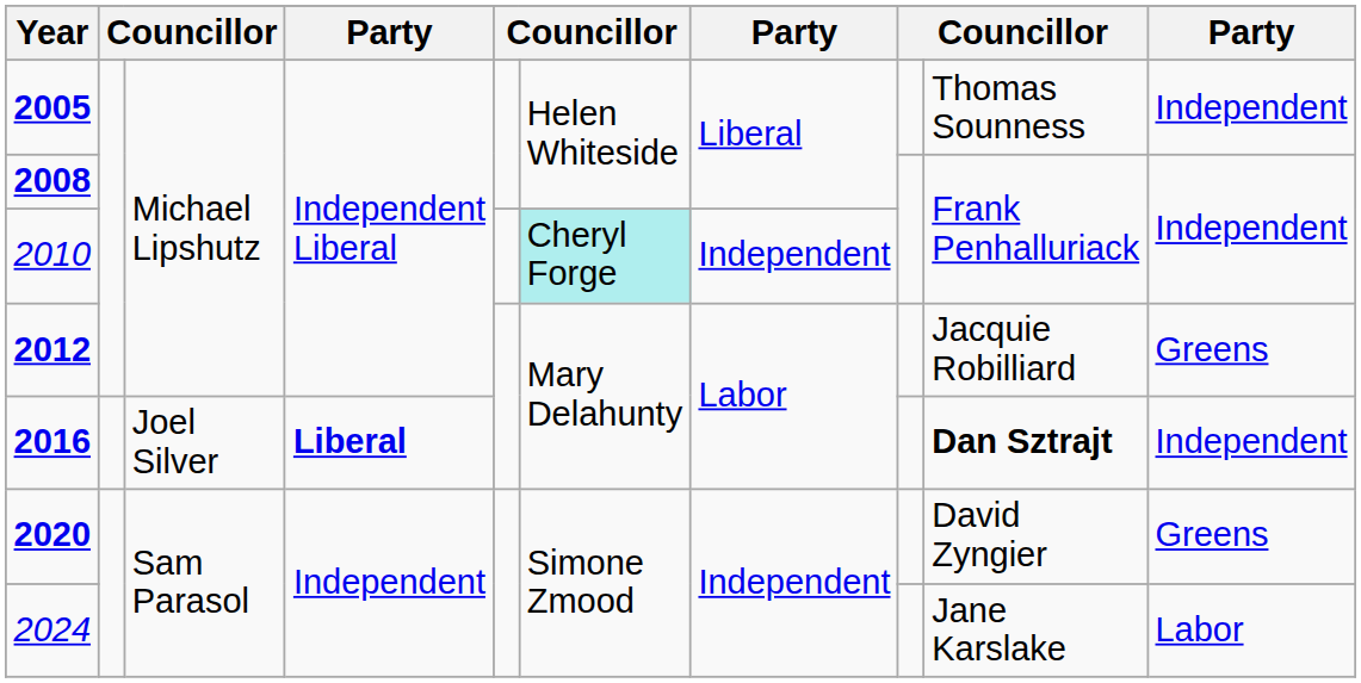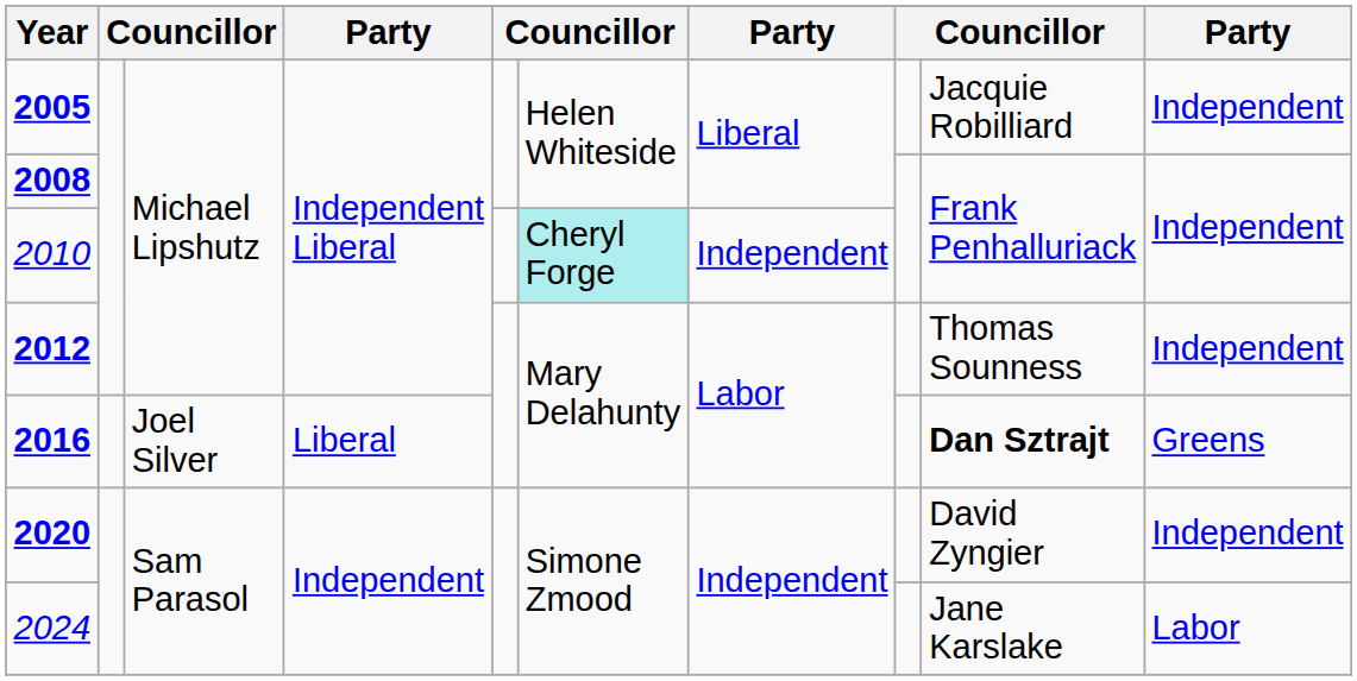2005 | column 9: Thomas Sounness -> Jacquie Robilliard
2012 | column 9: Jacquie Robilliard -> Thomas Sounness
2012 | column 10: Greens -> Independent
2016 | column 4: bold -> normal
2016 | column 10: Independent -> Greens
2020 | column 10: Greens -> Independent
